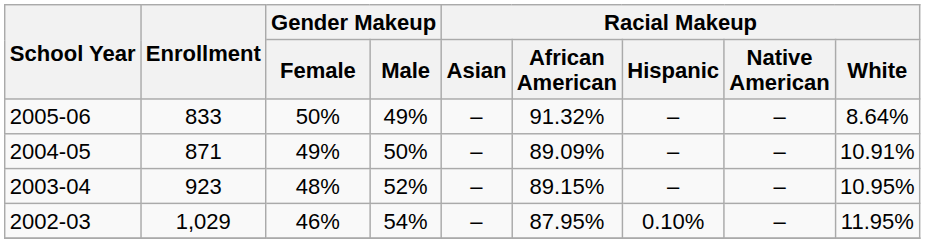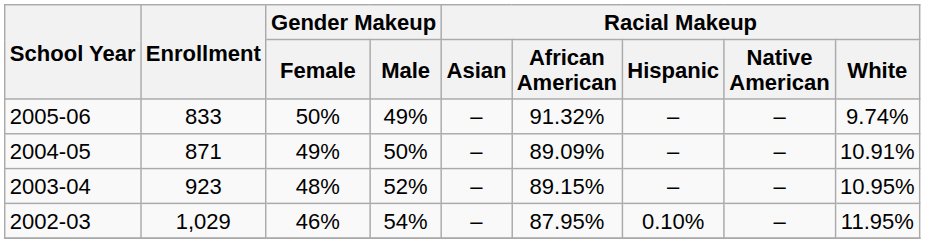2005-06 | Racial Makeup / White: 8.64% -> 9.74%
